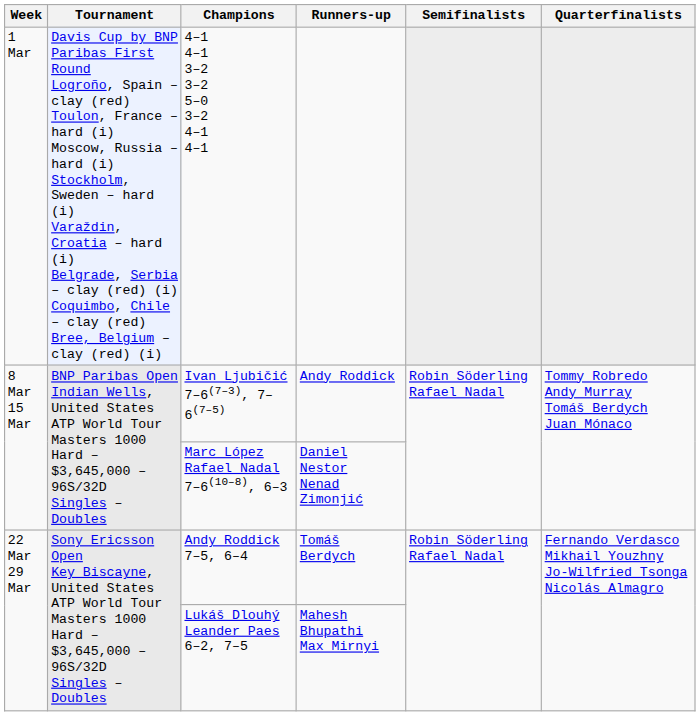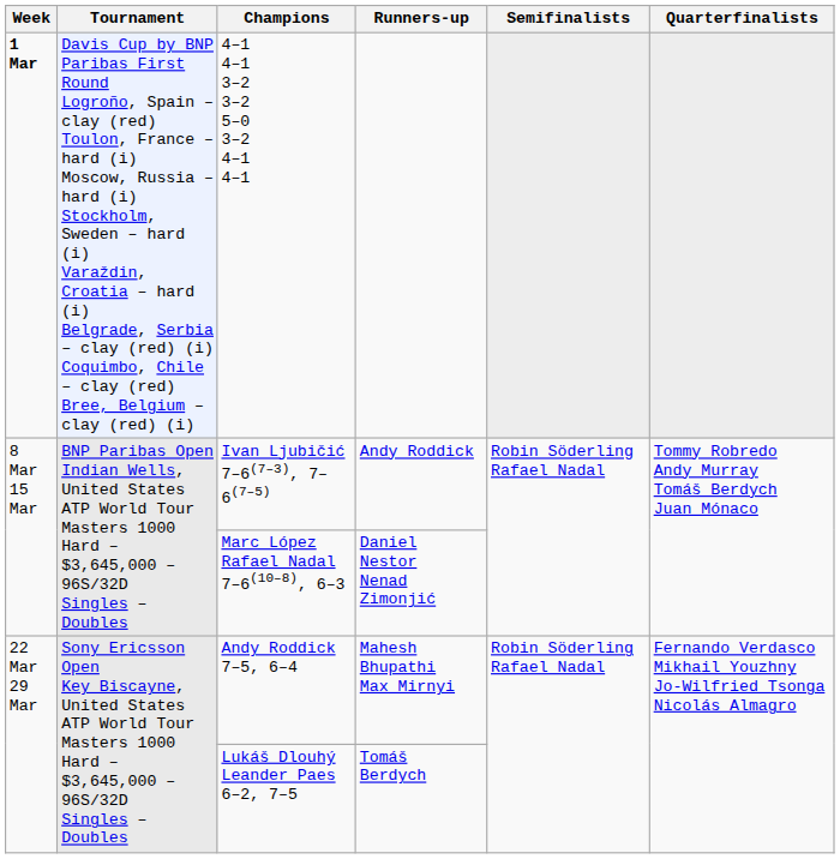4–1 4–1 3–2 3–2 5–0 3–2 4–1 4–1 | Week: normal -> bold
Andy Roddick 7–5, 6–4 | Runners-up: Tomáš Berdych -> Mahesh Bhupathi Max Mirnyi
Lukáš Dlouhý Leander Paes 6–2, 7–5 | Runners-up: Mahesh Bhupathi Max Mirnyi -> Tomáš Berdych
